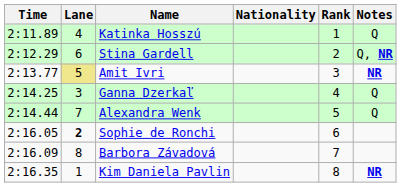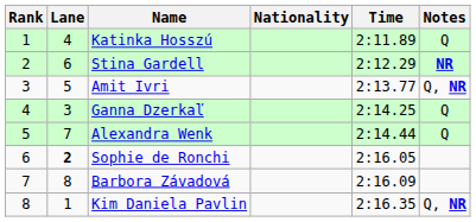columns swapped: Rank <-> Time
Stina Gardell | Notes: Q, NR -> NR
Amit Ivri | Lane: khaki background -> no background
Amit Ivri | Notes: NR -> Q, NR
Kim Daniela Pavlin | Notes: NR -> Q, NR
